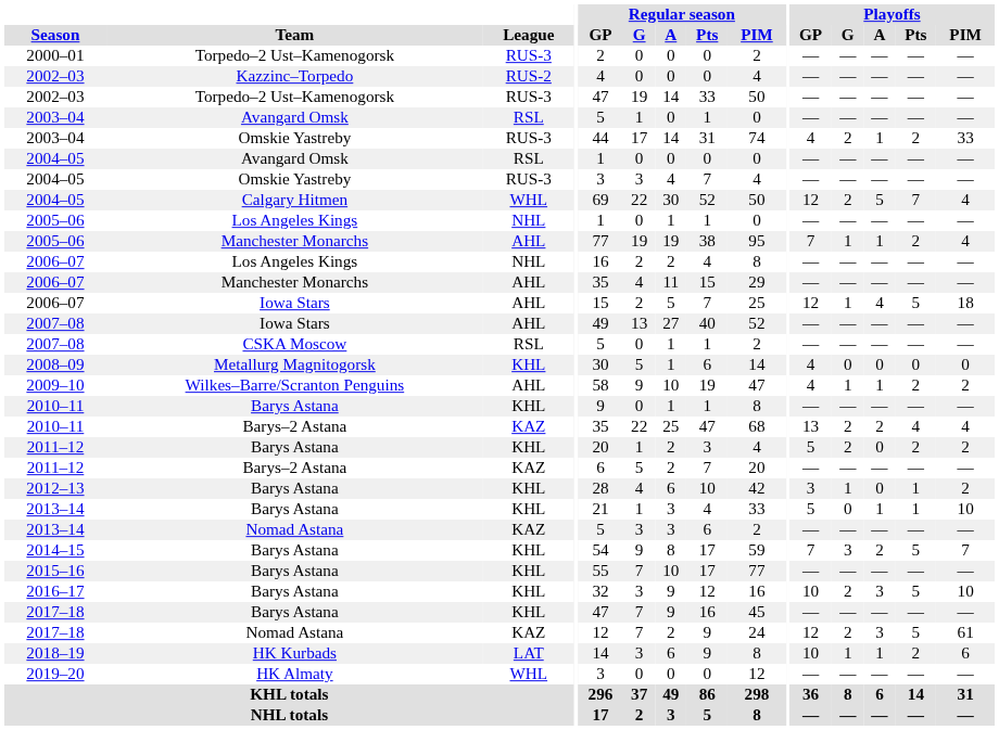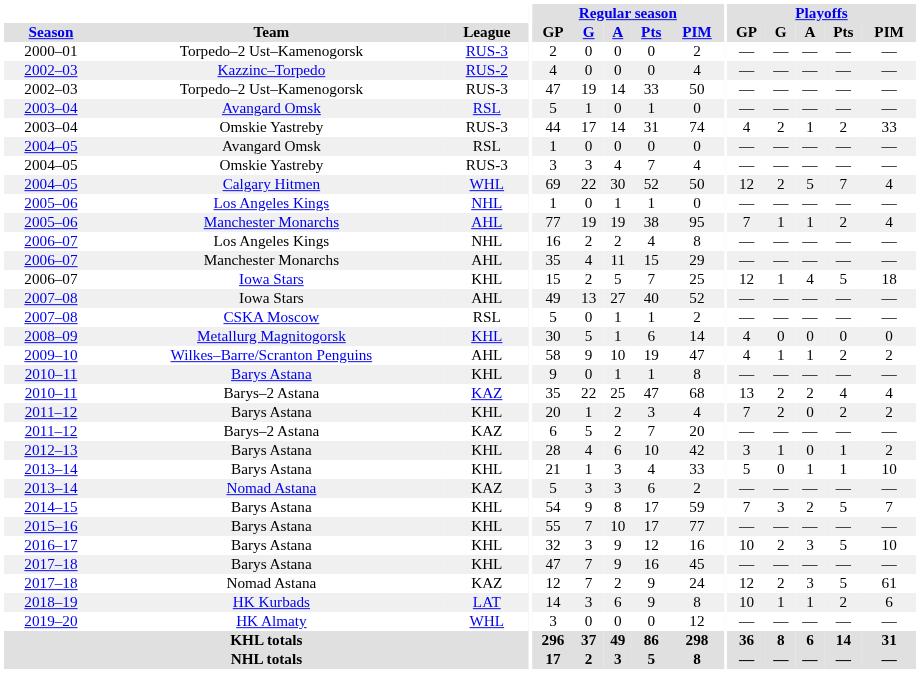2006–07 / Iowa Stars | League: AHL -> KHL
2011–12 / Barys Astana | Playoffs / GP: 5 -> 7
